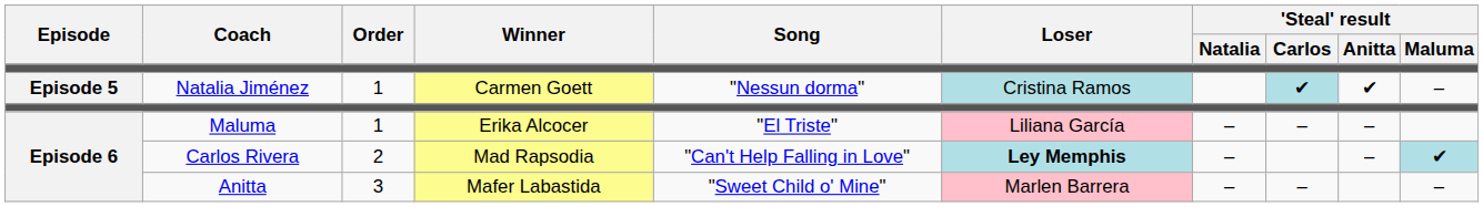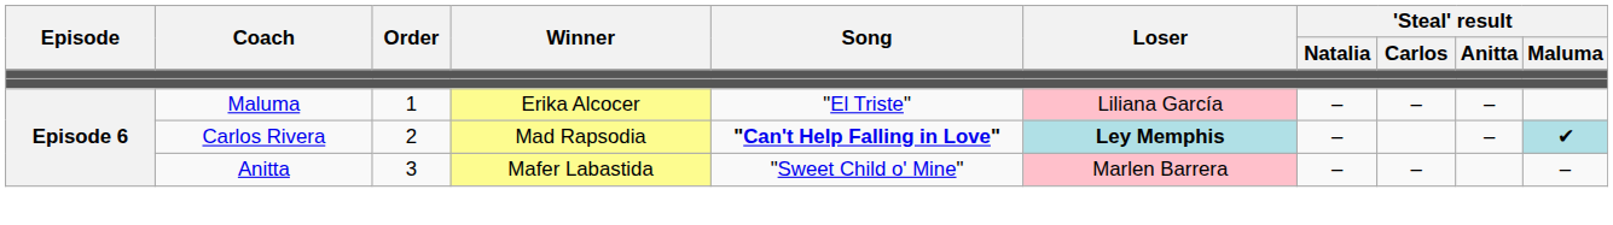- row: Episode 5 | Natalia Jiménez | 1 | Carmen Goett | "Nessun dorma" | Cristina Ramos | ✔ | ✔ | –
Carlos Rivera | Song: normal -> bold
